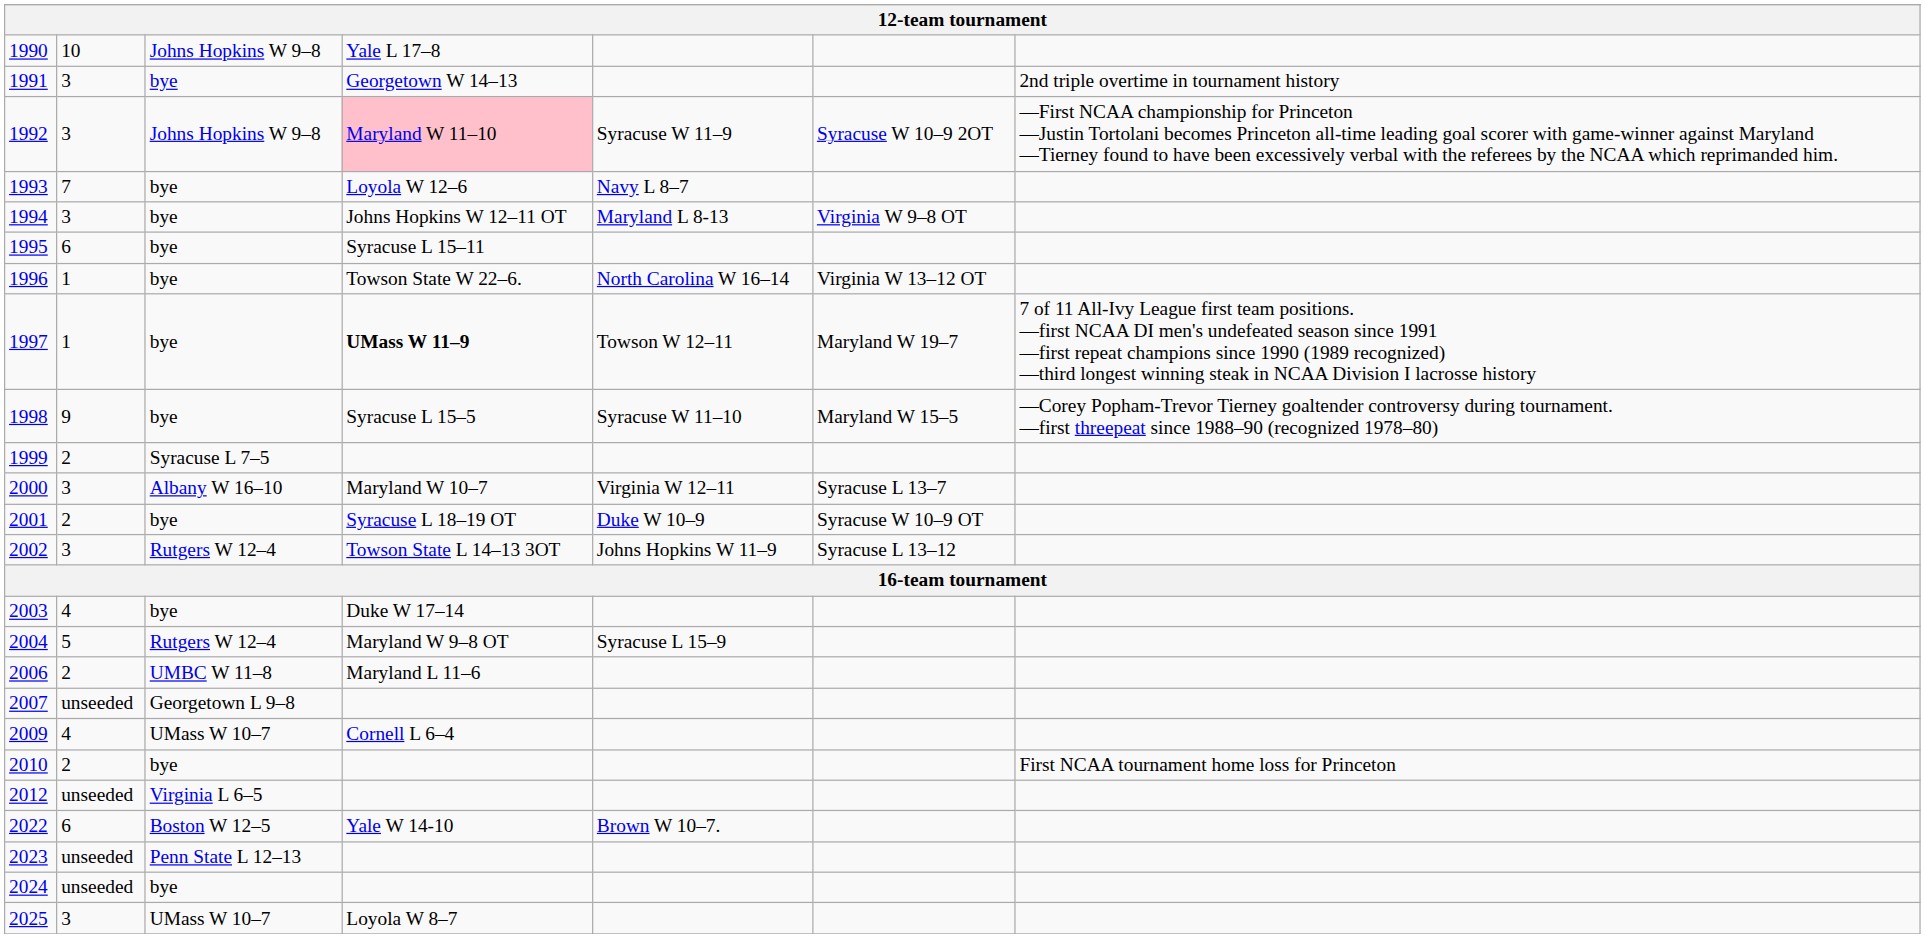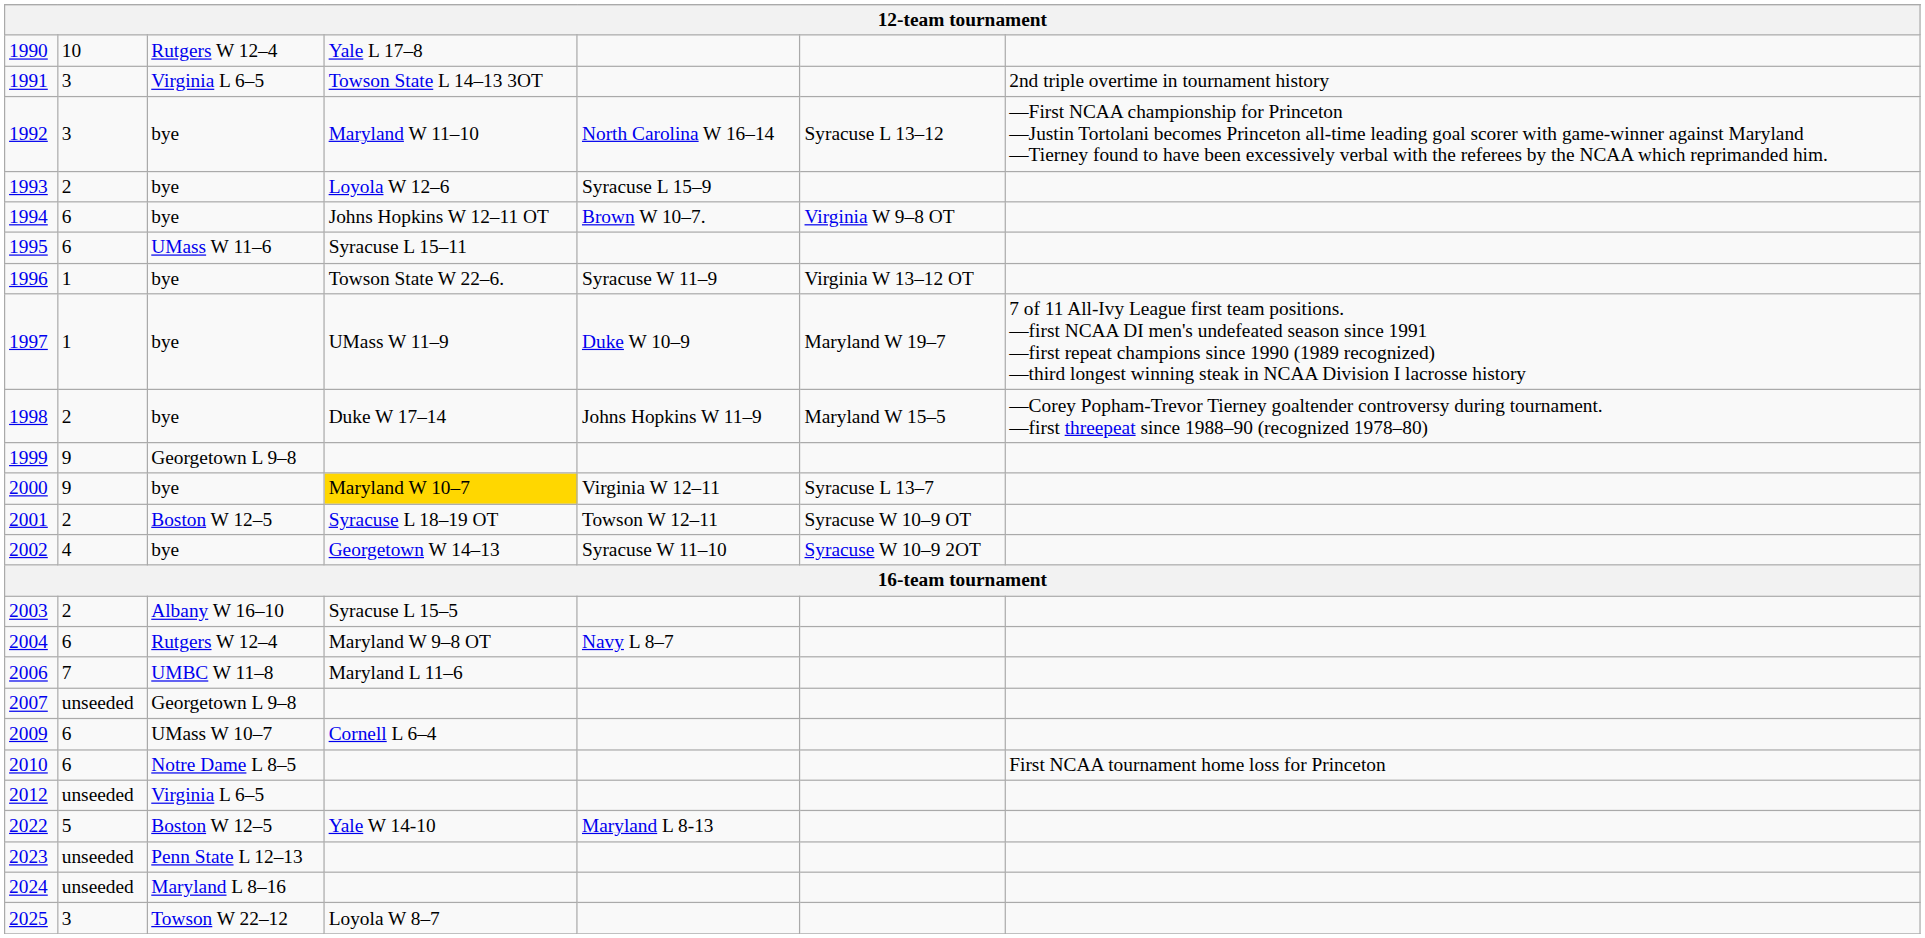1990 | column 3: Johns Hopkins W 9–8 -> Rutgers W 12–4
1991 | column 3: bye -> Virginia L 6–5
1991 | column 4: Georgetown W 14–13 -> Towson State L 14–13 3OT
1992 | column 3: Johns Hopkins W 9–8 -> bye
1992 | column 4: pink background -> no background
1992 | column 5: Syracuse W 11–9 -> North Carolina W 16–14
1992 | column 6: Syracuse W 10–9 2OT -> Syracuse L 13–12
1993 | column 2: 7 -> 2
1993 | column 5: Navy L 8–7 -> Syracuse L 15–9
1994 | column 2: 3 -> 6
1994 | column 5: Maryland L 8-13 -> Brown W 10–7.
1995 | column 3: bye -> UMass W 11–6
1996 | column 5: North Carolina W 16–14 -> Syracuse W 11–9
1997 | column 4: bold -> normal
1997 | column 5: Towson W 12–11 -> Duke W 10–9
1998 | column 2: 9 -> 2
1998 | column 4: Syracuse L 15–5 -> Duke W 17–14
1998 | column 5: Syracuse W 11–10 -> Johns Hopkins W 11–9
1999 | column 2: 2 -> 9
1999 | column 3: Syracuse L 7–5 -> Georgetown L 9–8
2000 | column 2: 3 -> 9
2000 | column 3: Albany W 16–10 -> bye
2000 | column 4: no background -> gold background
2001 | column 3: bye -> Boston W 12–5
2001 | column 5: Duke W 10–9 -> Towson W 12–11
2002 | column 2: 3 -> 4
2002 | column 3: Rutgers W 12–4 -> bye
2002 | column 4: Towson State L 14–13 3OT -> Georgetown W 14–13
2002 | column 5: Johns Hopkins W 11–9 -> Syracuse W 11–10
2002 | column 6: Syracuse L 13–12 -> Syracuse W 10–9 2OT
2003 | column 2: 4 -> 2
2003 | column 3: bye -> Albany W 16–10
2003 | column 4: Duke W 17–14 -> Syracuse L 15–5
2004 | column 2: 5 -> 6
2004 | column 5: Syracuse L 15–9 -> Navy L 8–7
2006 | column 2: 2 -> 7
2009 | column 2: 4 -> 6
2010 | column 2: 2 -> 6
2010 | column 3: bye -> Notre Dame L 8–5
2022 | column 2: 6 -> 5
2022 | column 5: Brown W 10–7. -> Maryland L 8-13
2024 | column 3: bye -> Maryland L 8–16
2025 | column 3: UMass W 10–7 -> Towson W 22–12
